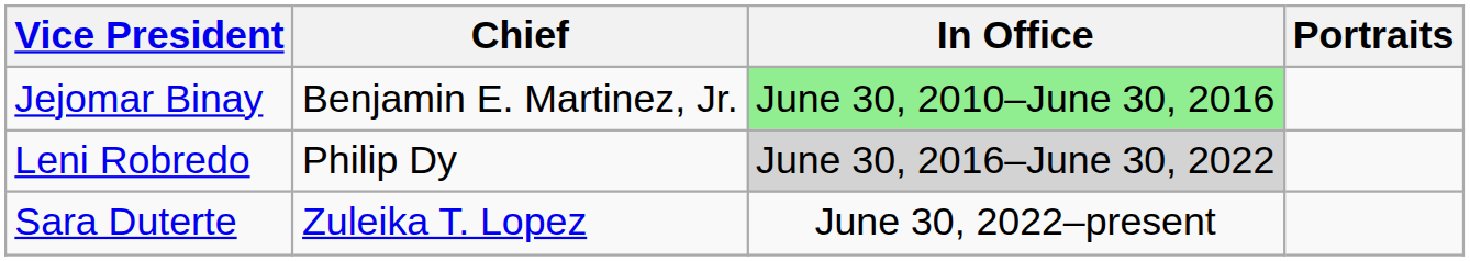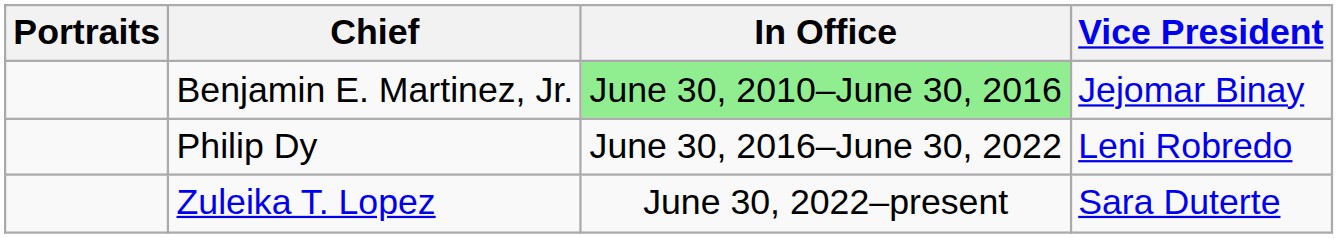columns swapped: Portraits <-> Vice President
Philip Dy | In Office: lightgrey background -> no background
